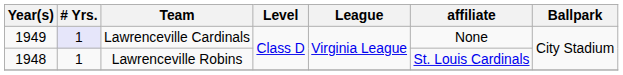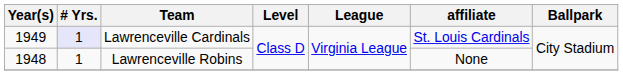Lawrenceville Cardinals | affiliate: None -> St. Louis Cardinals
Lawrenceville Robins | affiliate: St. Louis Cardinals -> None
